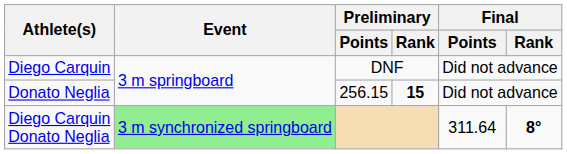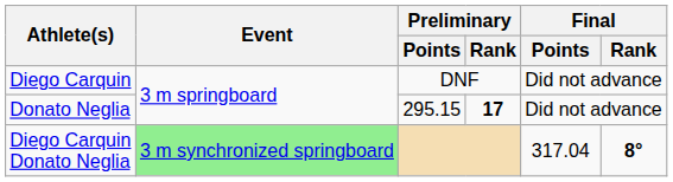Donato Neglia | Preliminary / Points: 256.15 -> 295.15
Donato Neglia | Preliminary / Rank: 15 -> 17
Diego Carquin Donato Neglia | Final / Points: 311.64 -> 317.04
